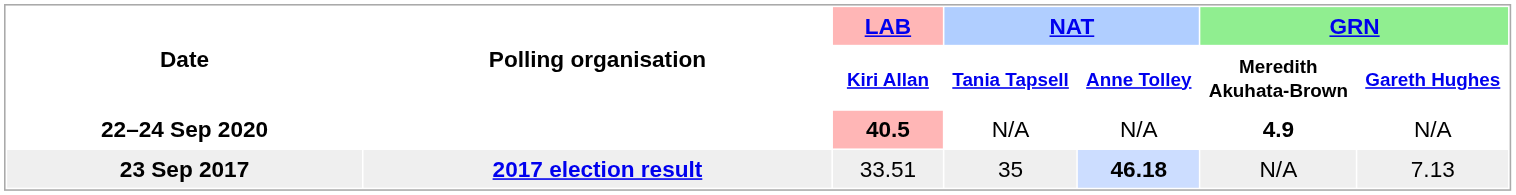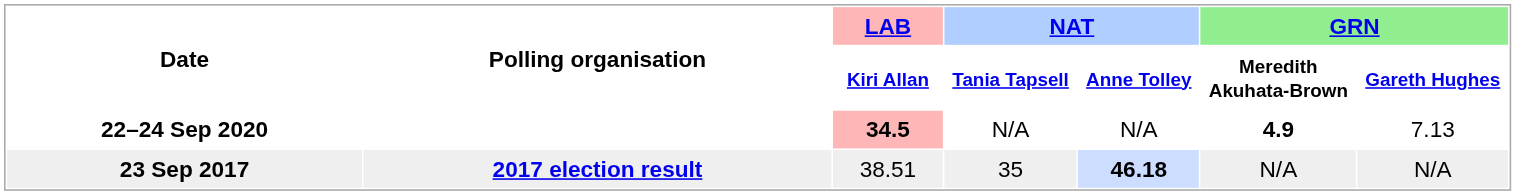22–24 Sep 2020 | LAB / Kiri Allan: 40.5 -> 34.5
22–24 Sep 2020 | GRN / Gareth Hughes: N/A -> 7.13
23 Sep 2017 | LAB / Kiri Allan: 33.51 -> 38.51
23 Sep 2017 | GRN / Gareth Hughes: 7.13 -> N/A
